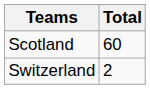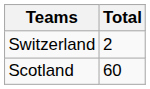rows swapped: Scotland <-> Switzerland
